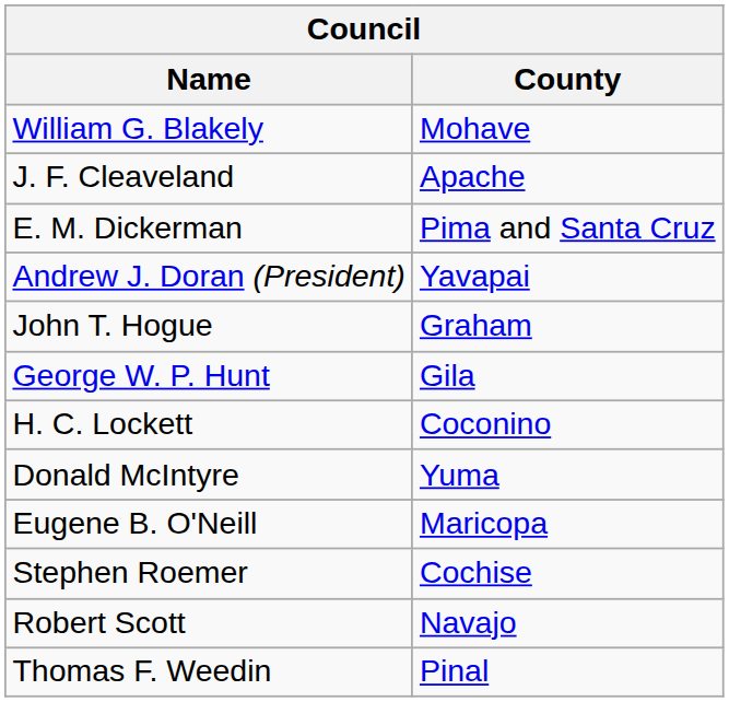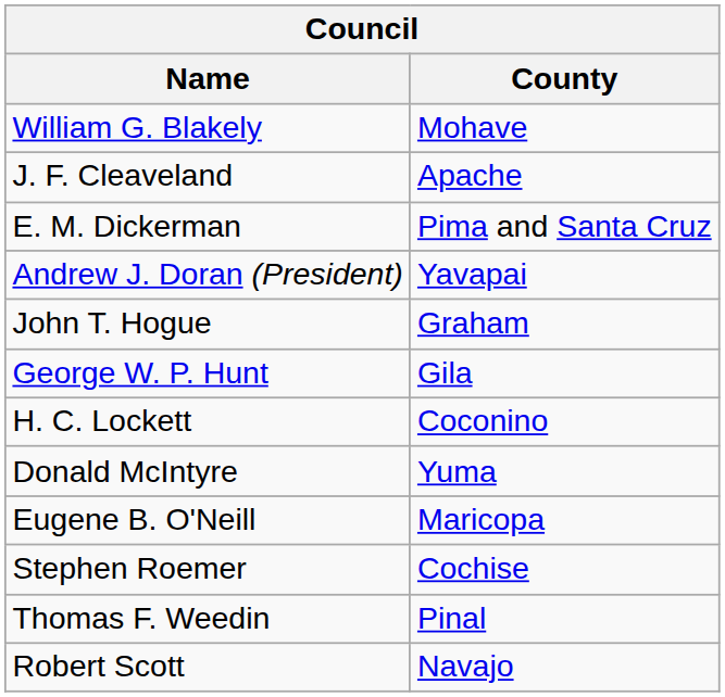rows swapped: Robert Scott <-> Thomas F. Weedin
